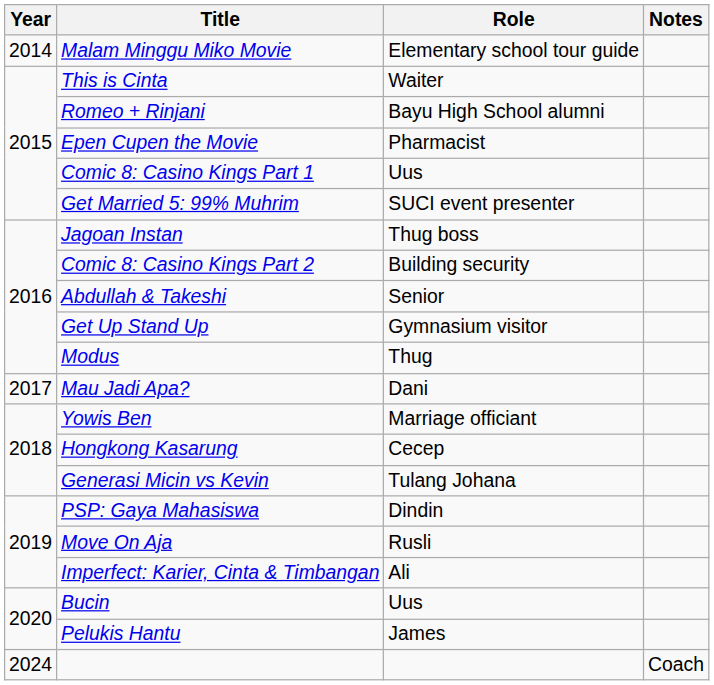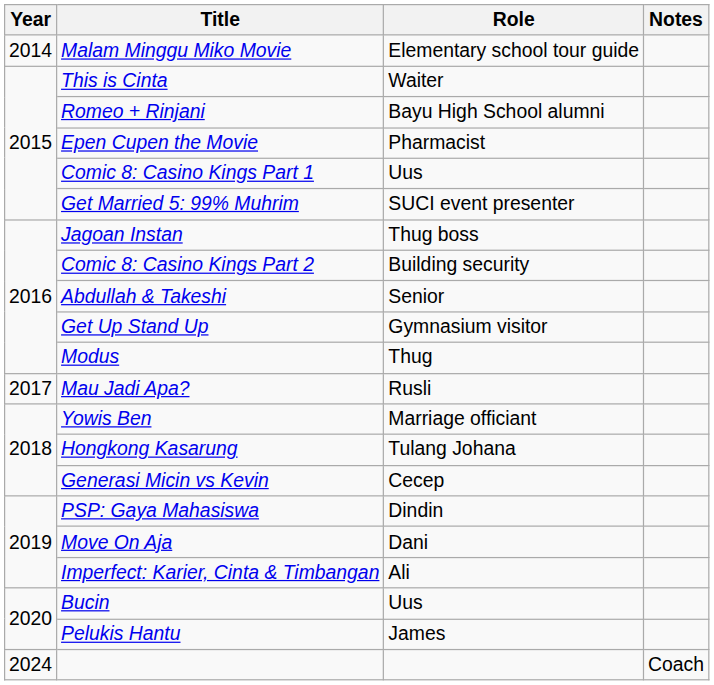Mau Jadi Apa? | Role: Dani -> Rusli
Hongkong Kasarung | Role: Cecep -> Tulang Johana
Generasi Micin vs Kevin | Role: Tulang Johana -> Cecep
Move On Aja | Role: Rusli -> Dani
